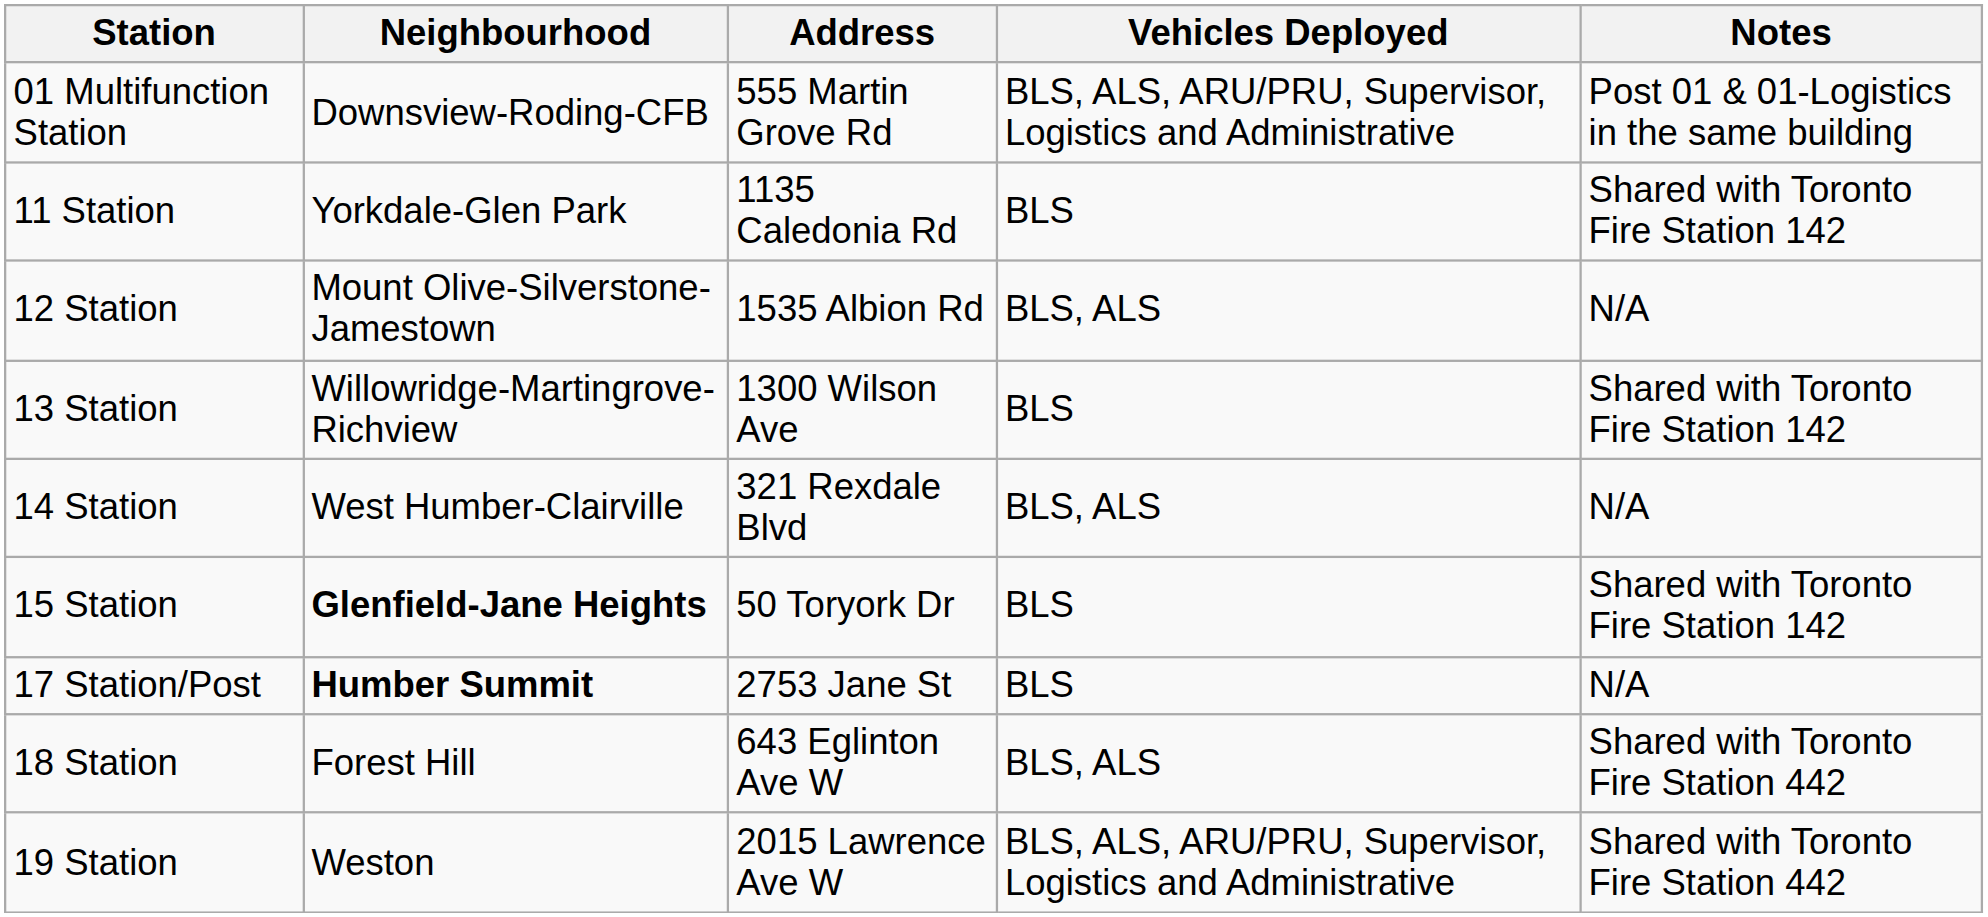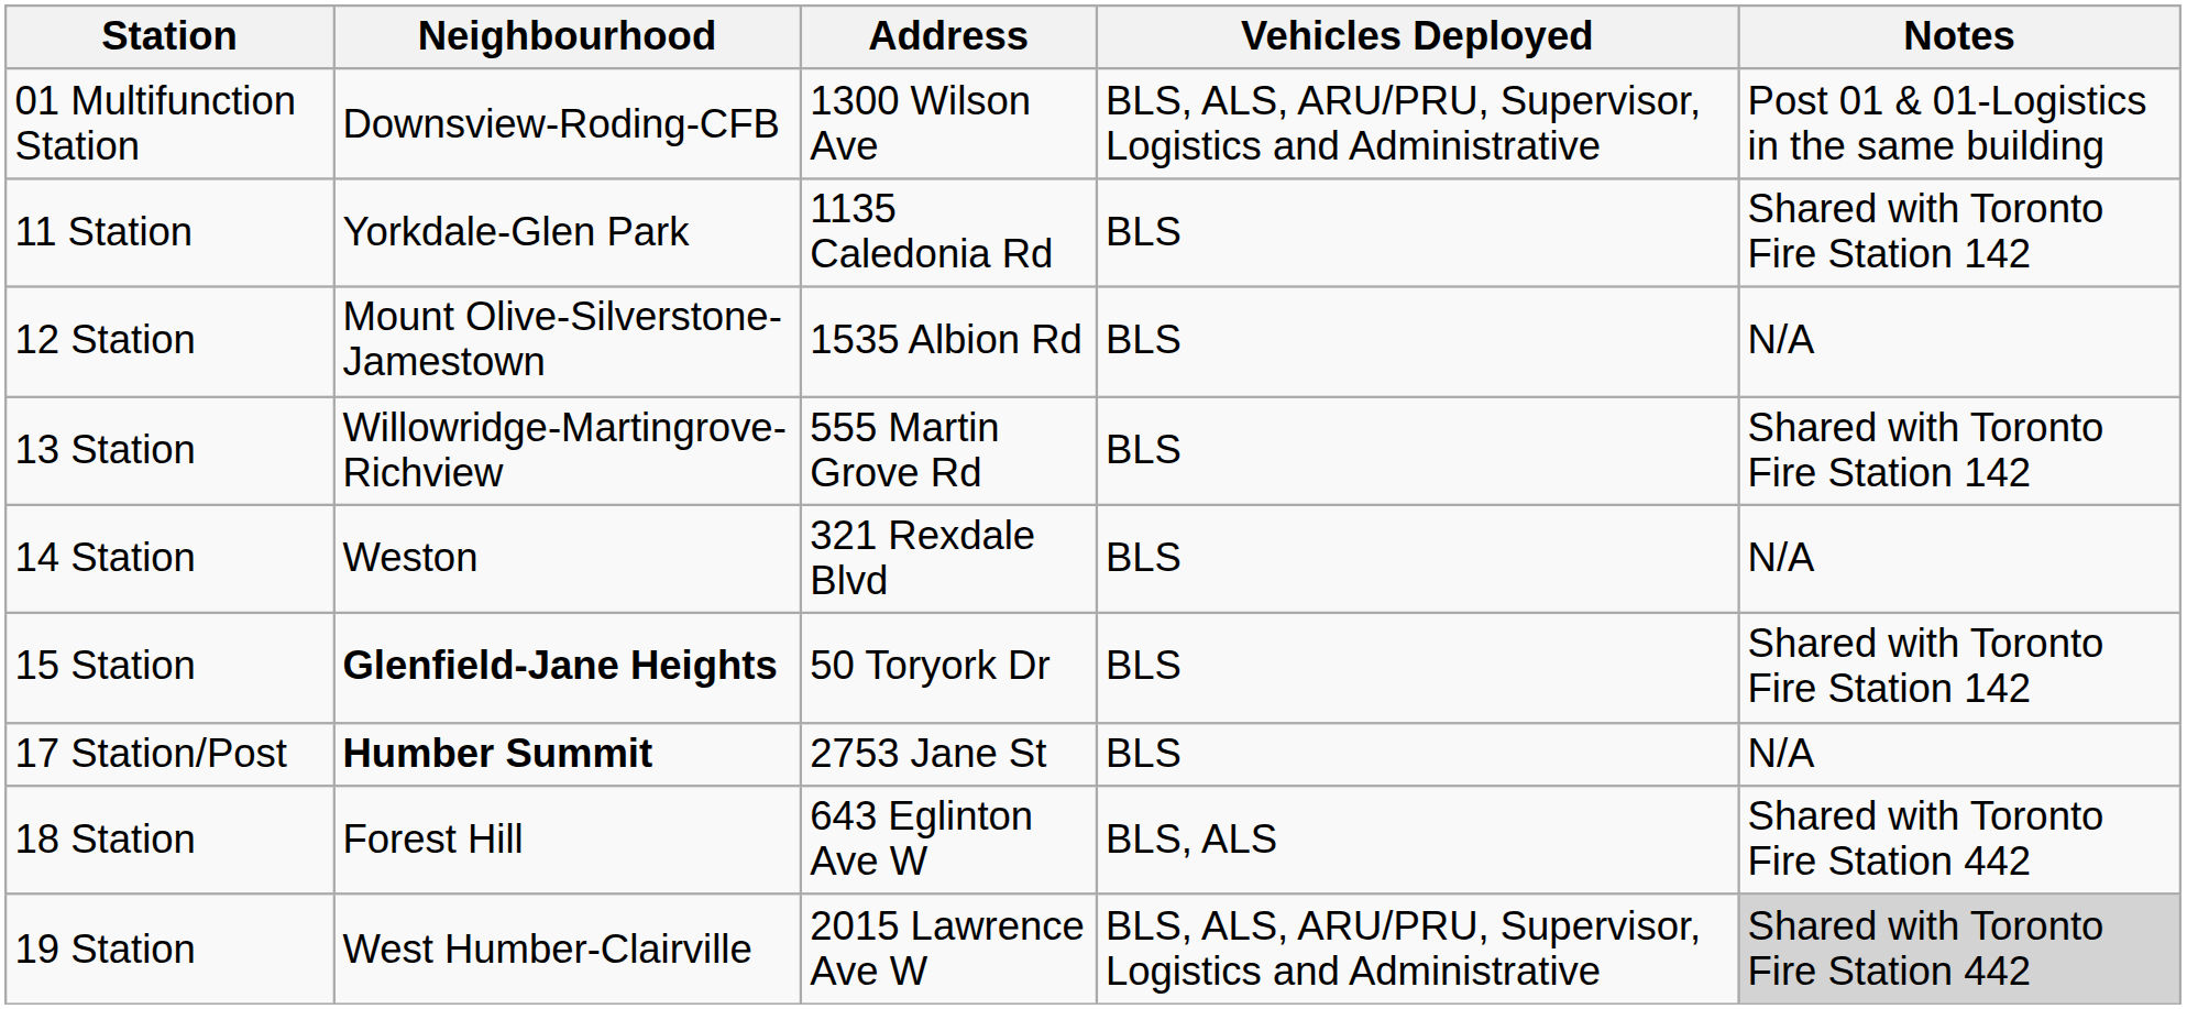01 Multifunction Station | Address: 555 Martin Grove Rd -> 1300 Wilson Ave
12 Station | Vehicles Deployed: BLS, ALS -> BLS
13 Station | Address: 1300 Wilson Ave -> 555 Martin Grove Rd
14 Station | Neighbourhood: West Humber-Clairville -> Weston
14 Station | Vehicles Deployed: BLS, ALS -> BLS
19 Station | Neighbourhood: Weston -> West Humber-Clairville
19 Station | Notes: no background -> lightgrey background
